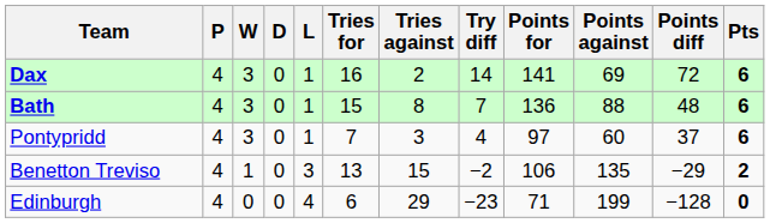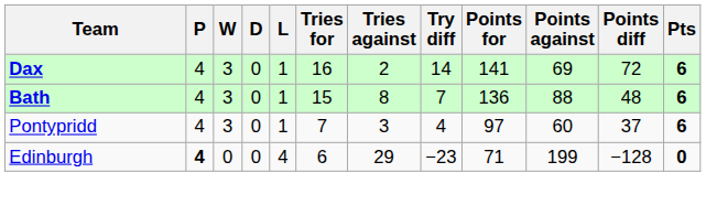- row: Benetton Treviso | 4 | 1 | 0 | 3 | 13 | 15 | −2 | 106 | 135 | −29 | 2
Edinburgh | P: normal -> bold
